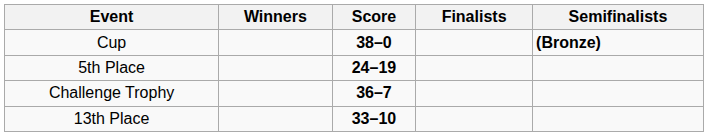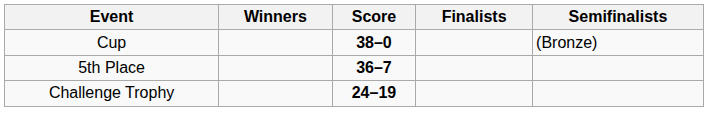Cup | Semifinalists: bold -> normal
5th Place | Score: 24–19 -> 36–7
Challenge Trophy | Score: 36–7 -> 24–19
- row: 13th Place | 33–10
